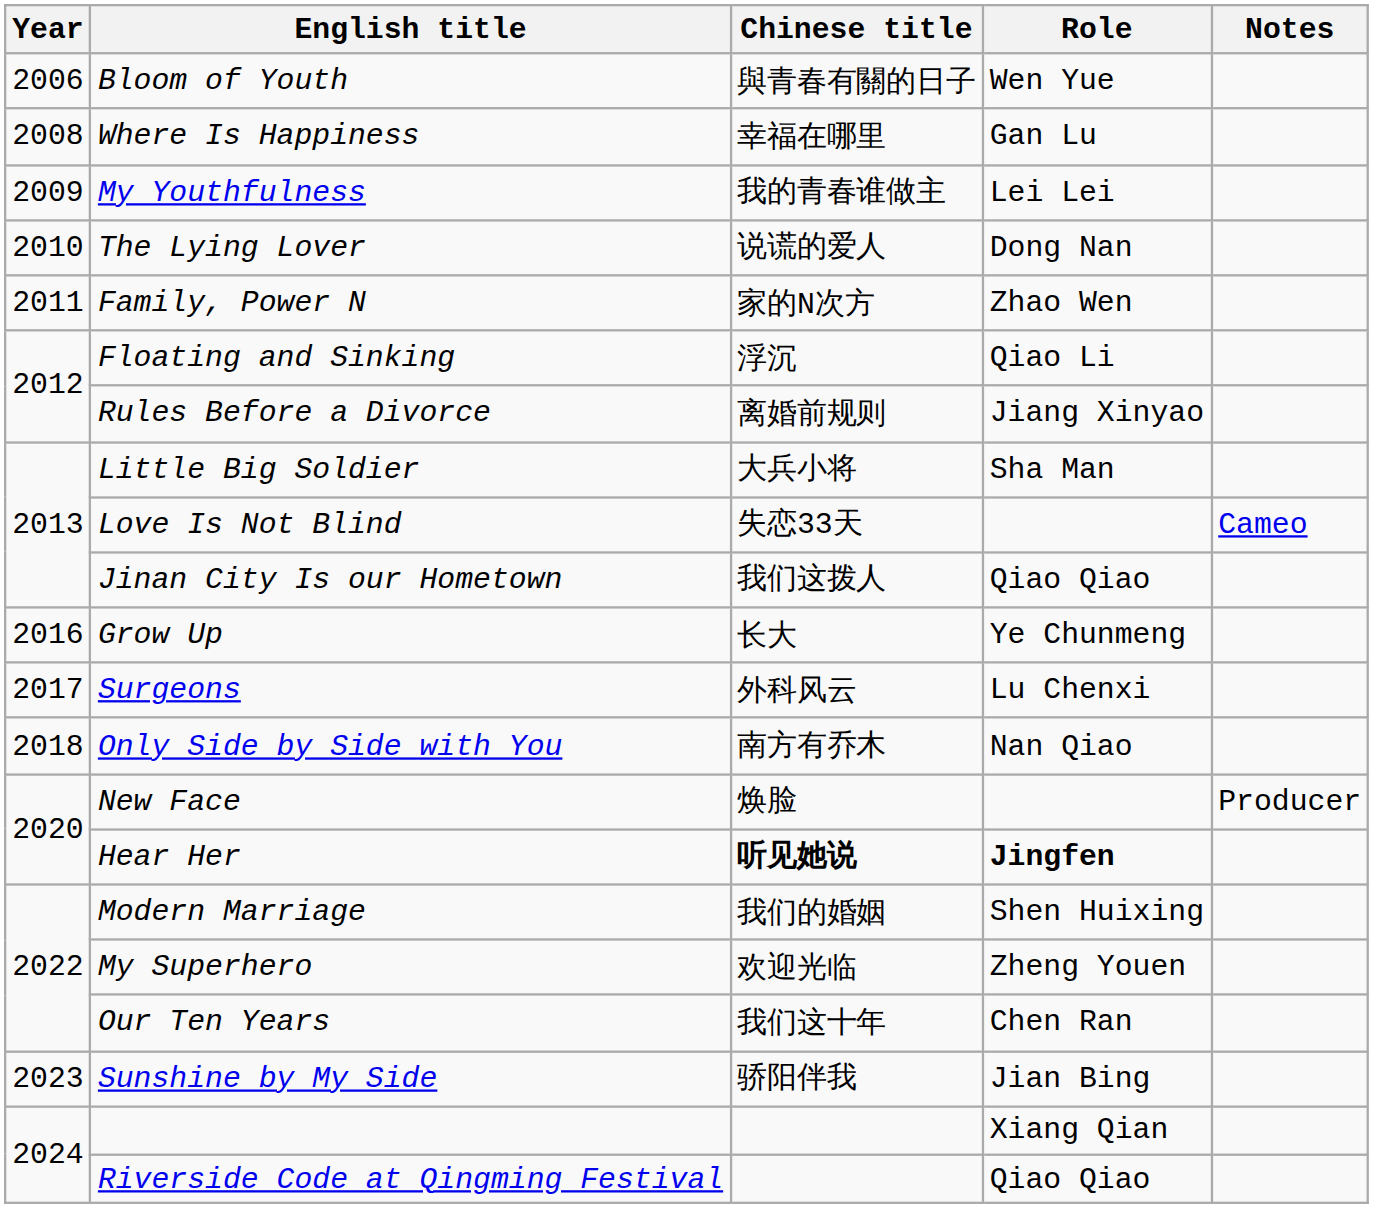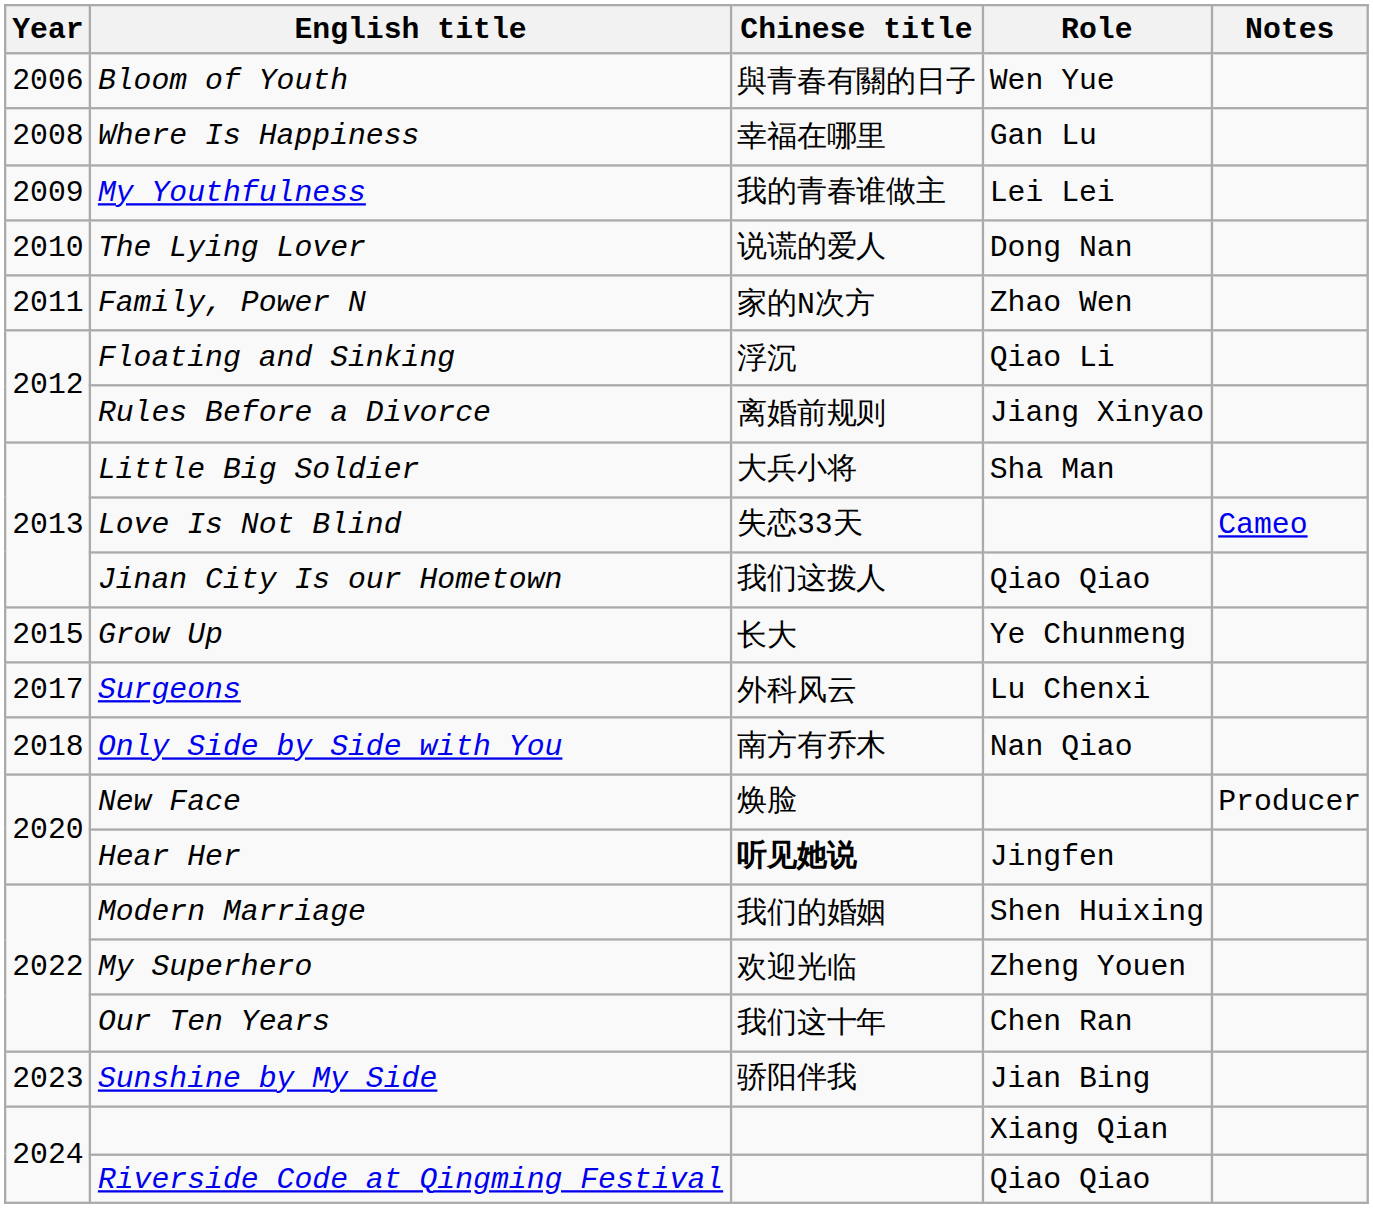Grow Up | Year: 2016 -> 2015
Hear Her | Role: bold -> normal
